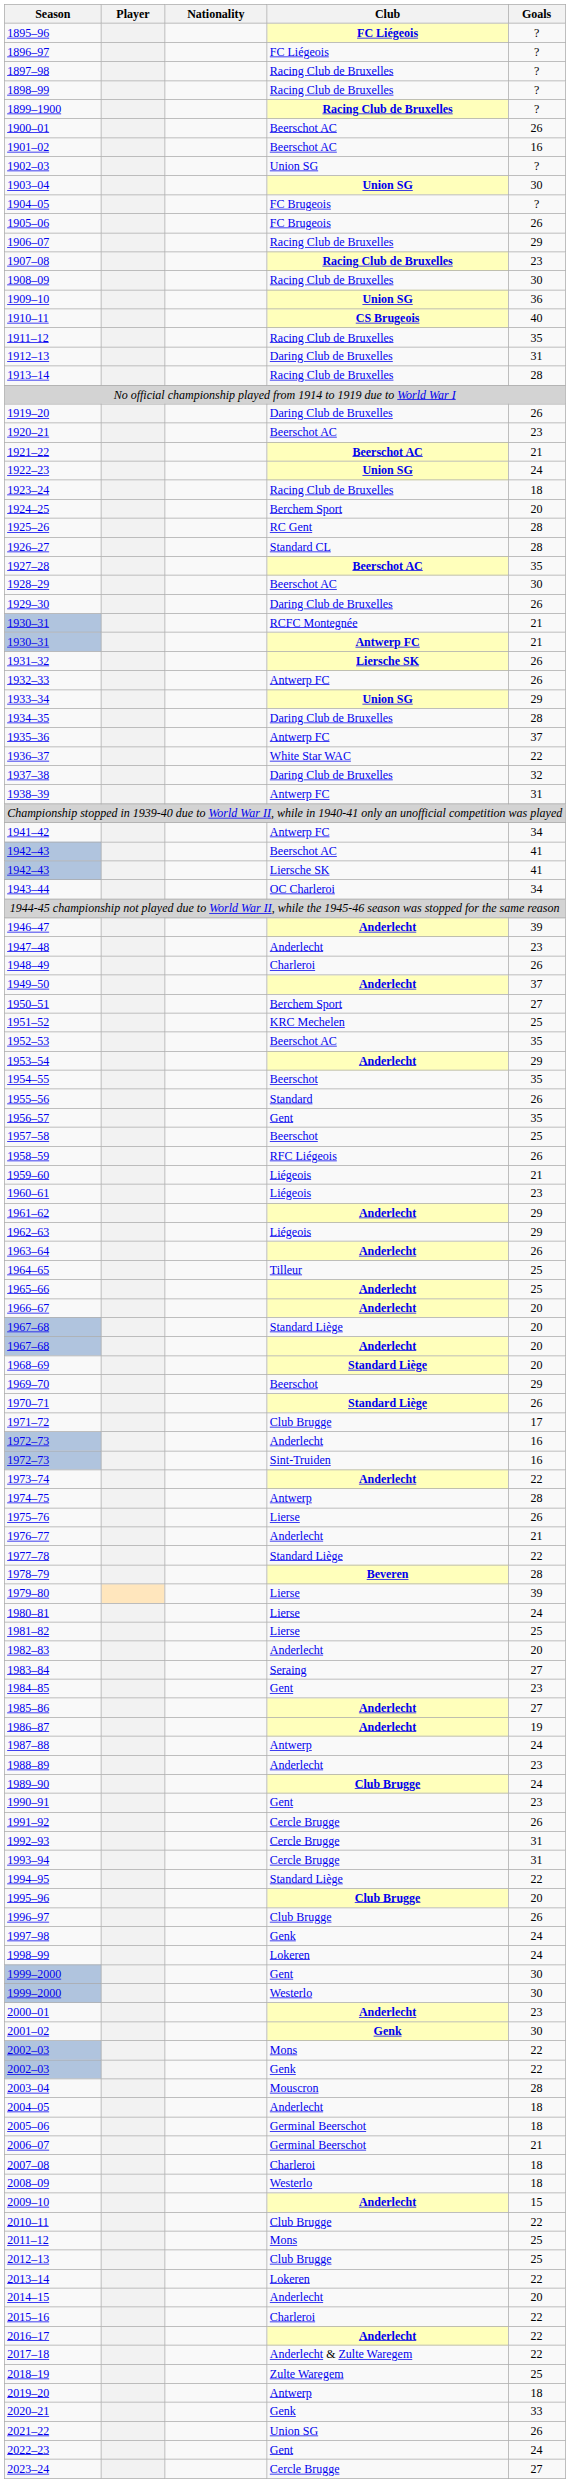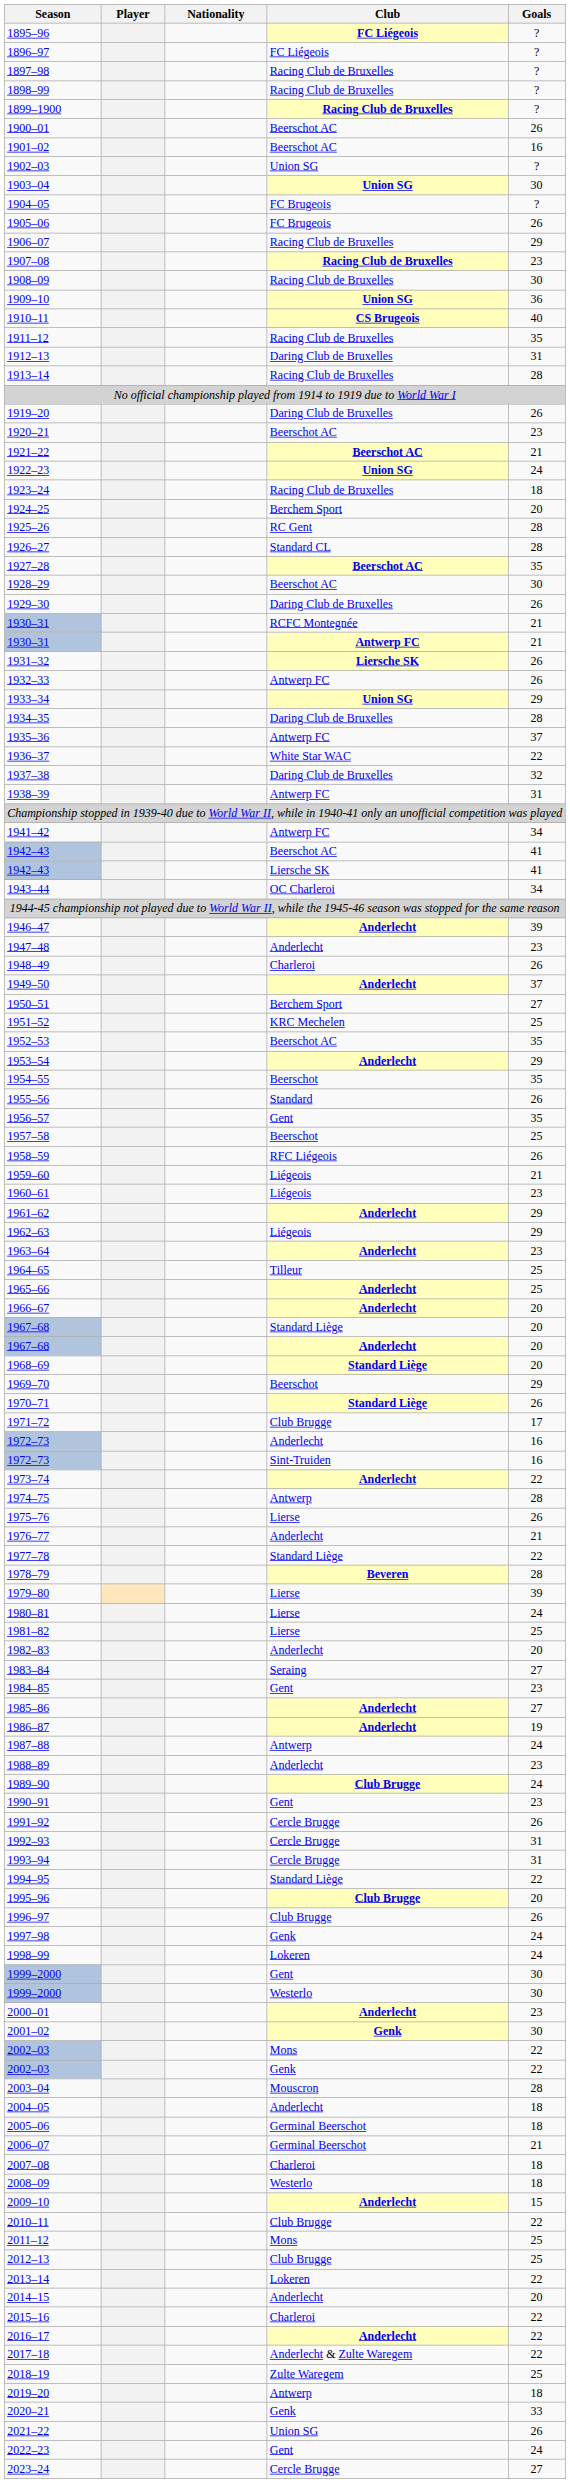1963–64 | Goals: 26 -> 23
